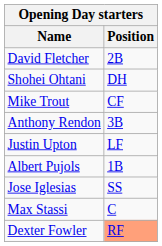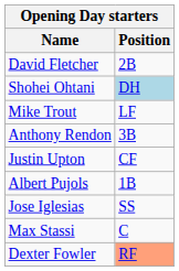Shohei Ohtani | Position: no background -> lightblue background
Mike Trout | Position: CF -> LF
Justin Upton | Position: LF -> CF
